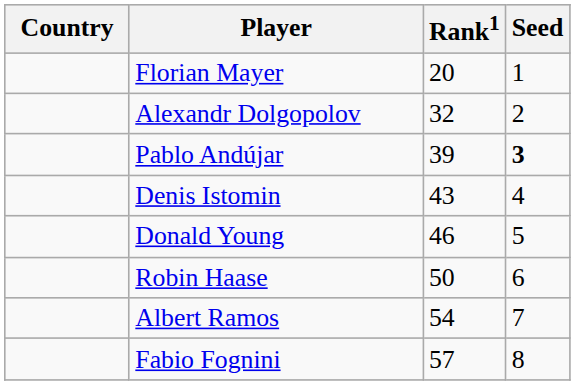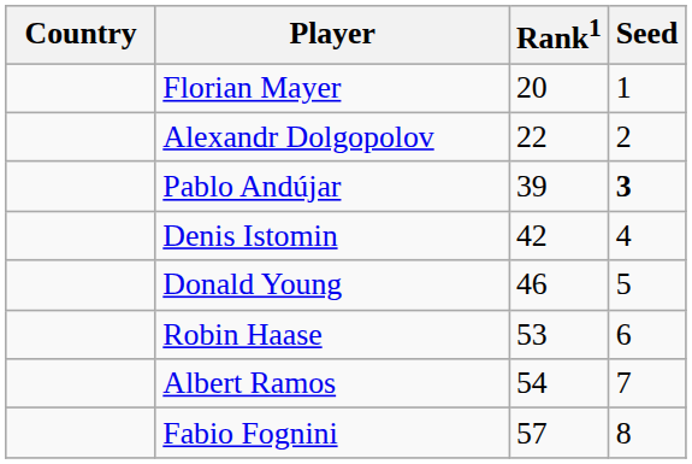Alexandr Dolgopolov | Rank1: 32 -> 22
Denis Istomin | Rank1: 43 -> 42
Robin Haase | Rank1: 50 -> 53
